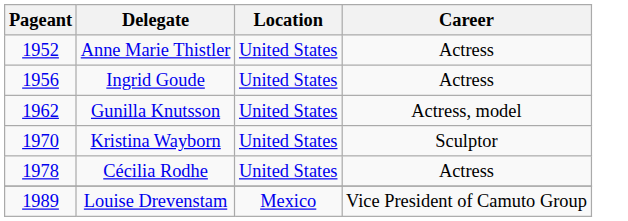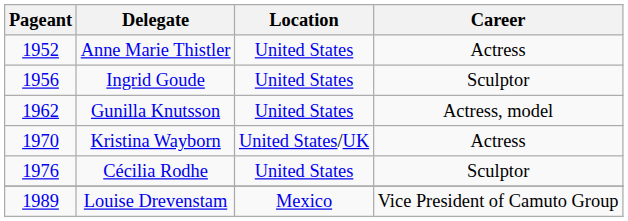Ingrid Goude | Career: Actress -> Sculptor
Kristina Wayborn | Location: United States -> United States/UK
Kristina Wayborn | Career: Sculptor -> Actress
Cécilia Rodhe | Pageant: 1978 -> 1976
Cécilia Rodhe | Career: Actress -> Sculptor
